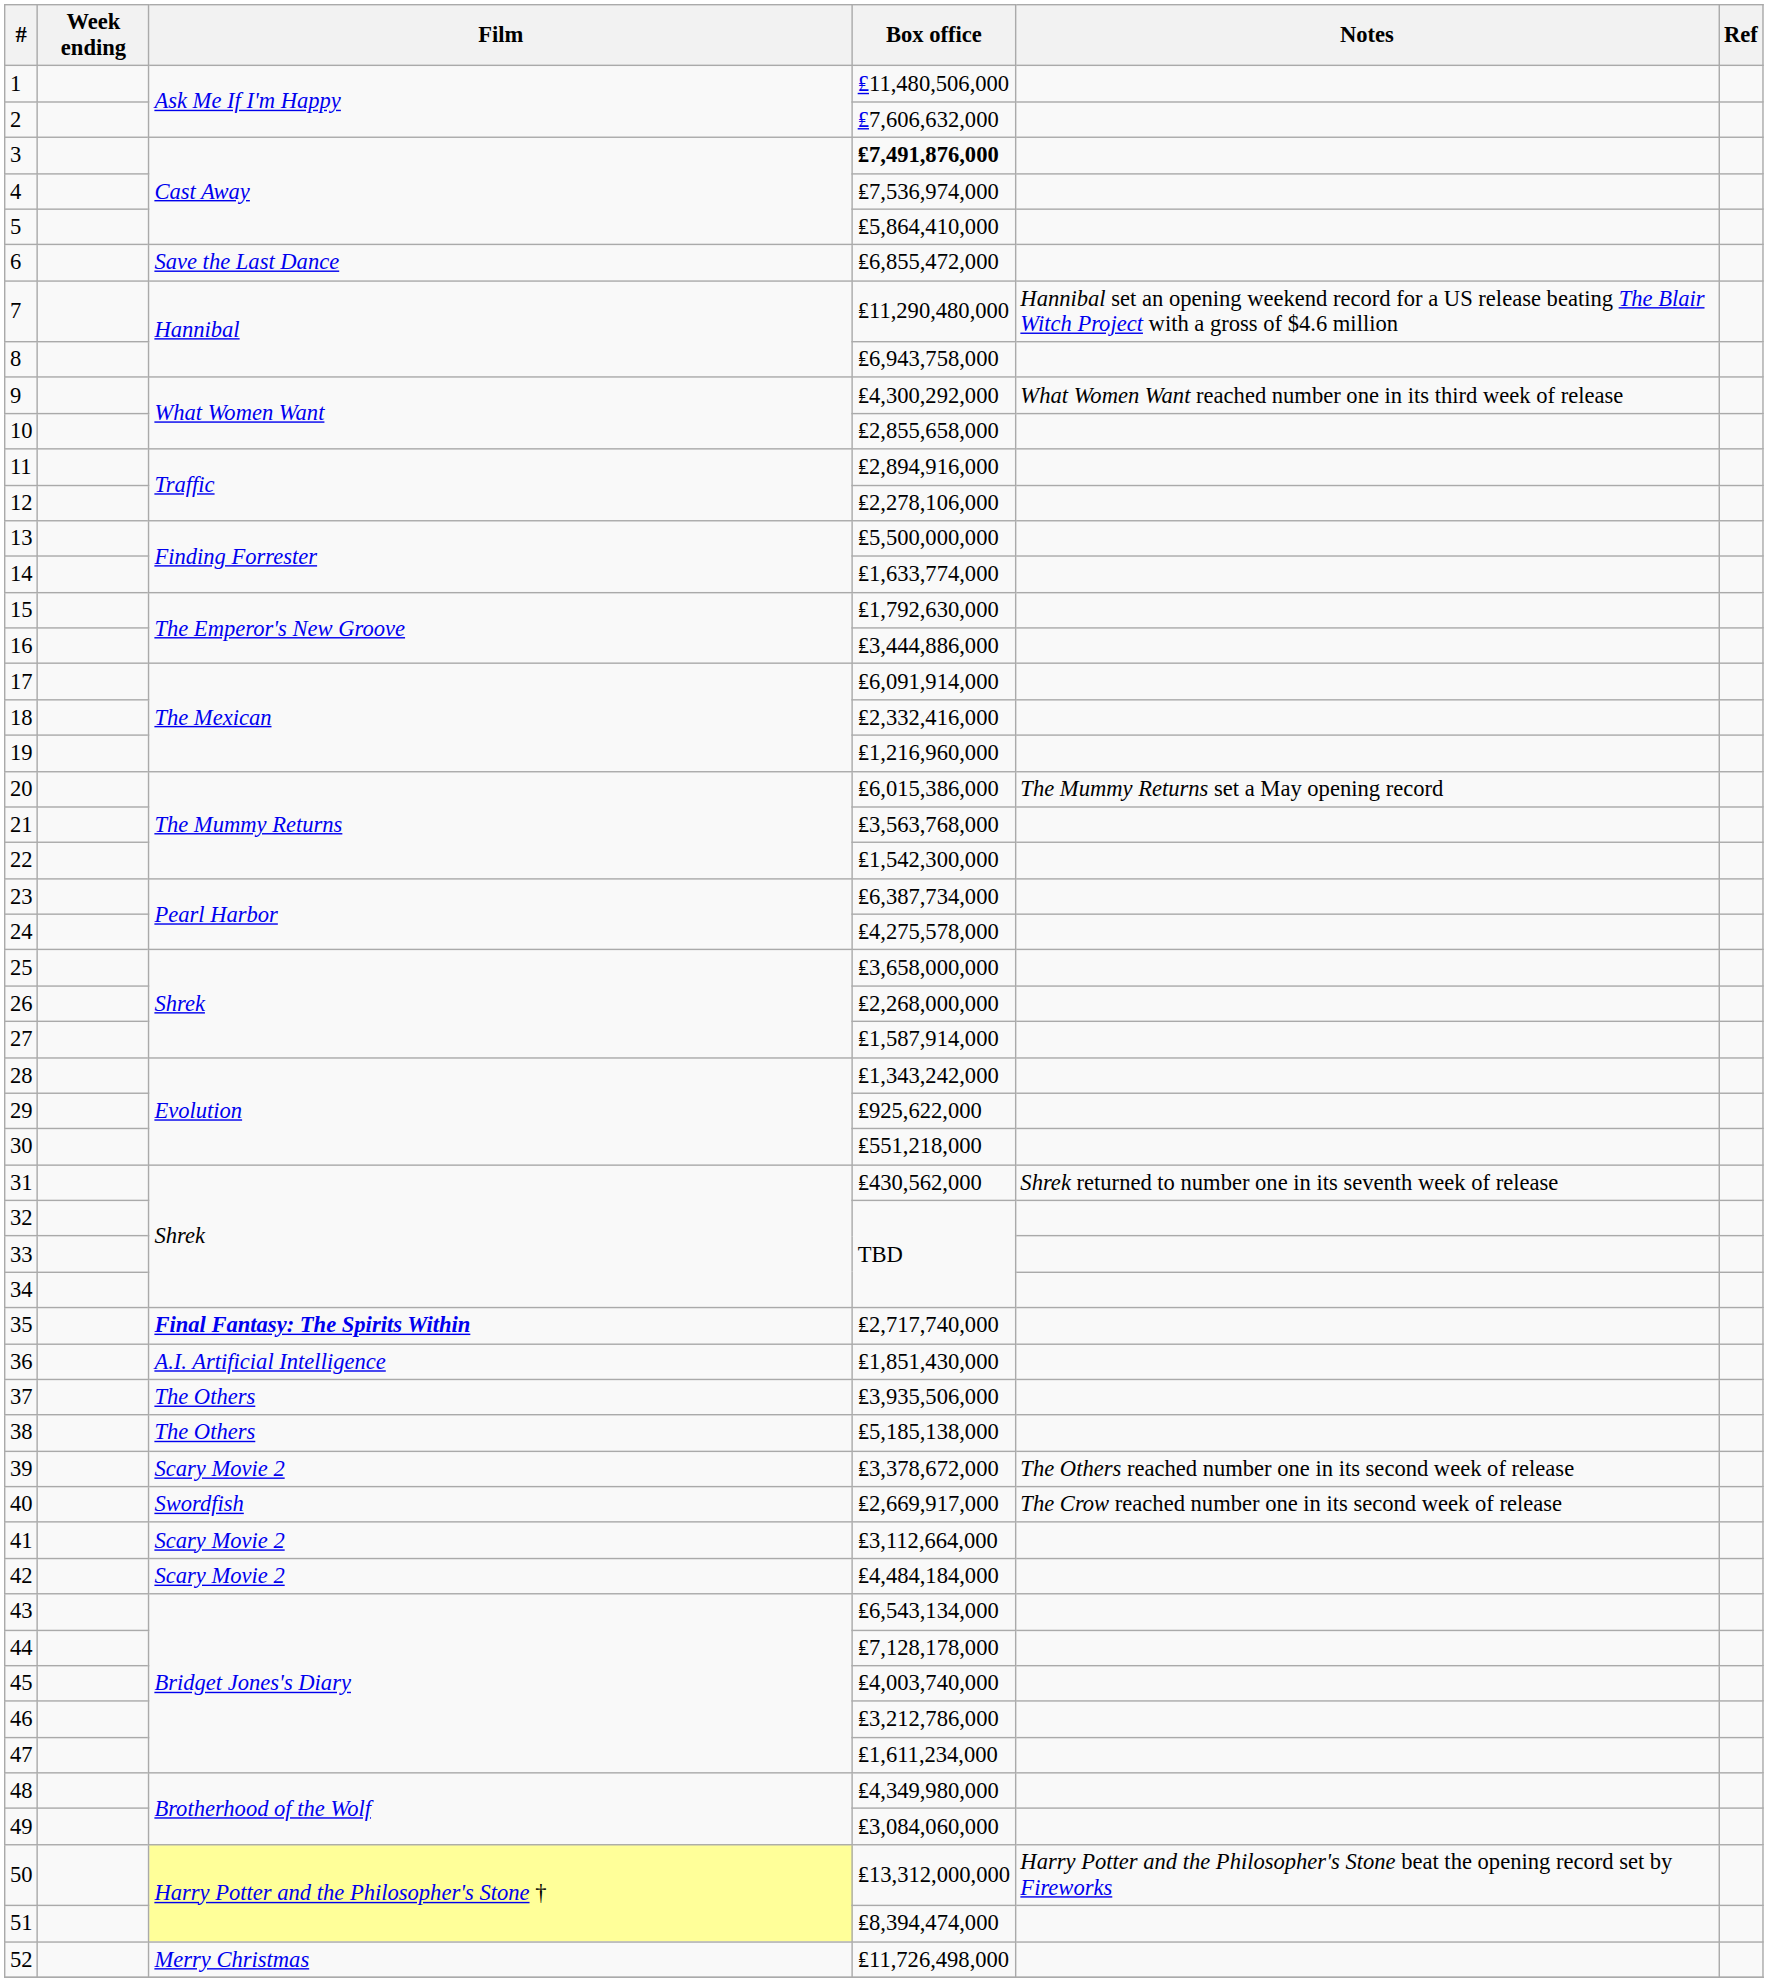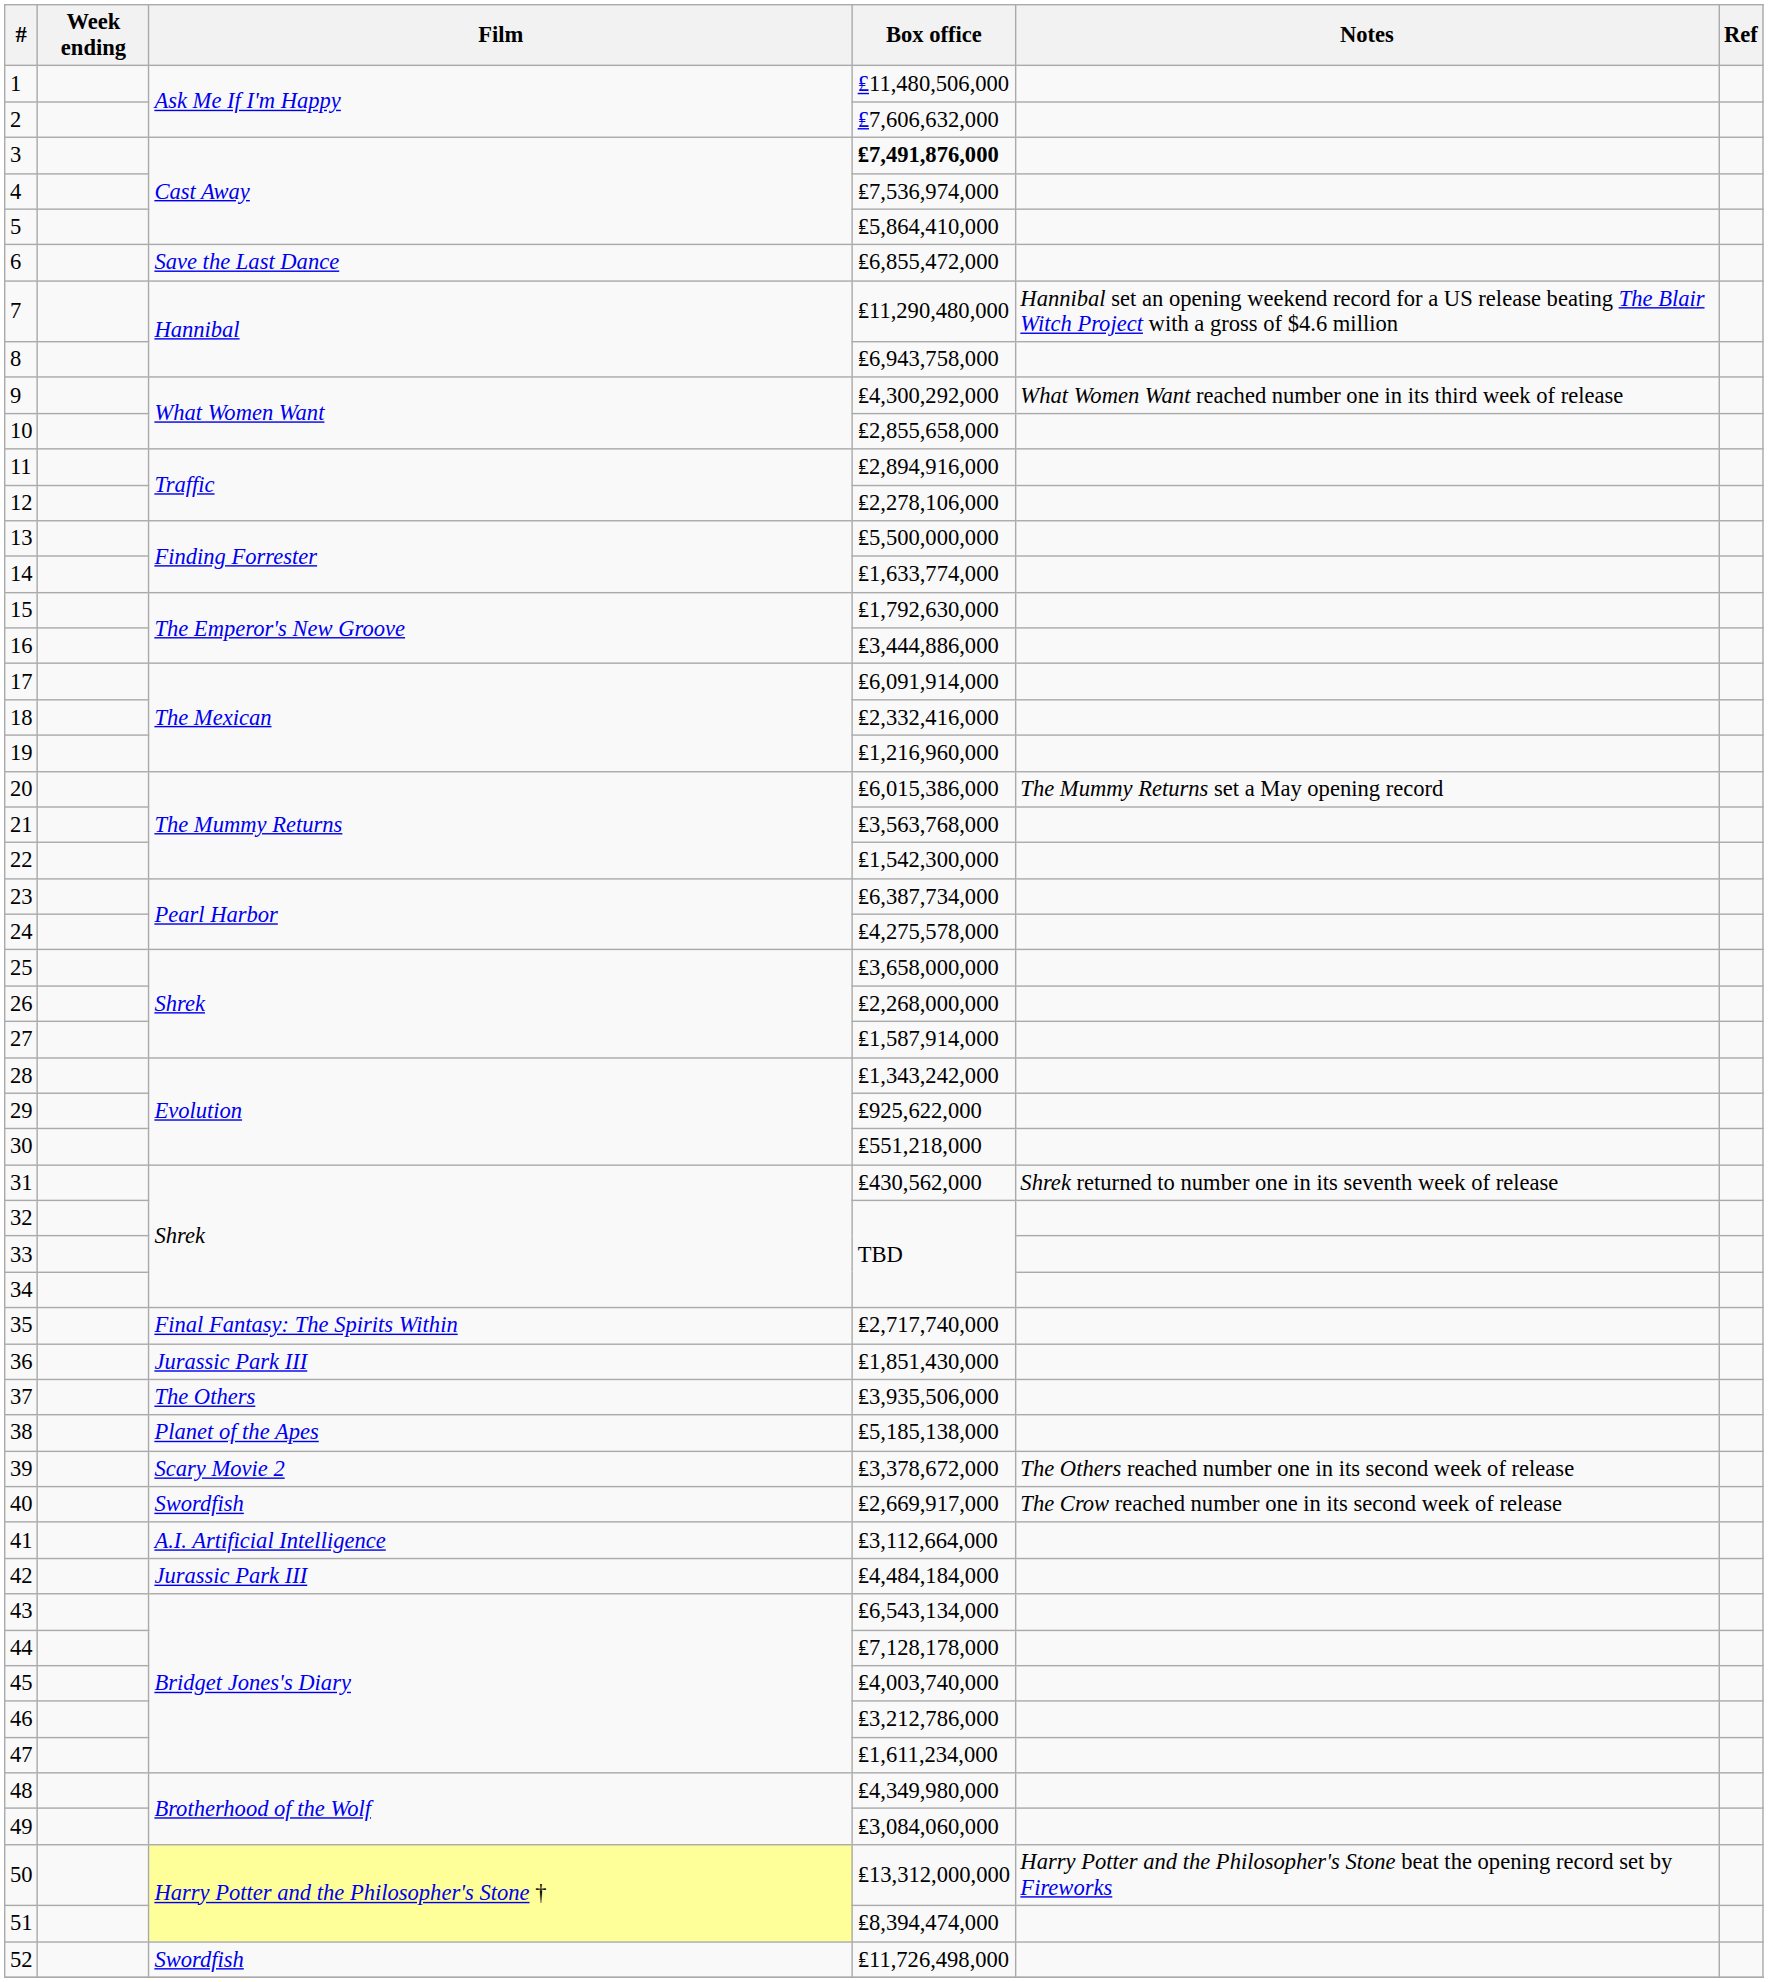35 | Film: bold -> normal
36 | Film: A.I. Artificial Intelligence -> Jurassic Park III
38 | Film: The Others -> Planet of the Apes
41 | Film: Scary Movie 2 -> A.I. Artificial Intelligence
42 | Film: Scary Movie 2 -> Jurassic Park III
52 | Film: Merry Christmas -> Swordfish
